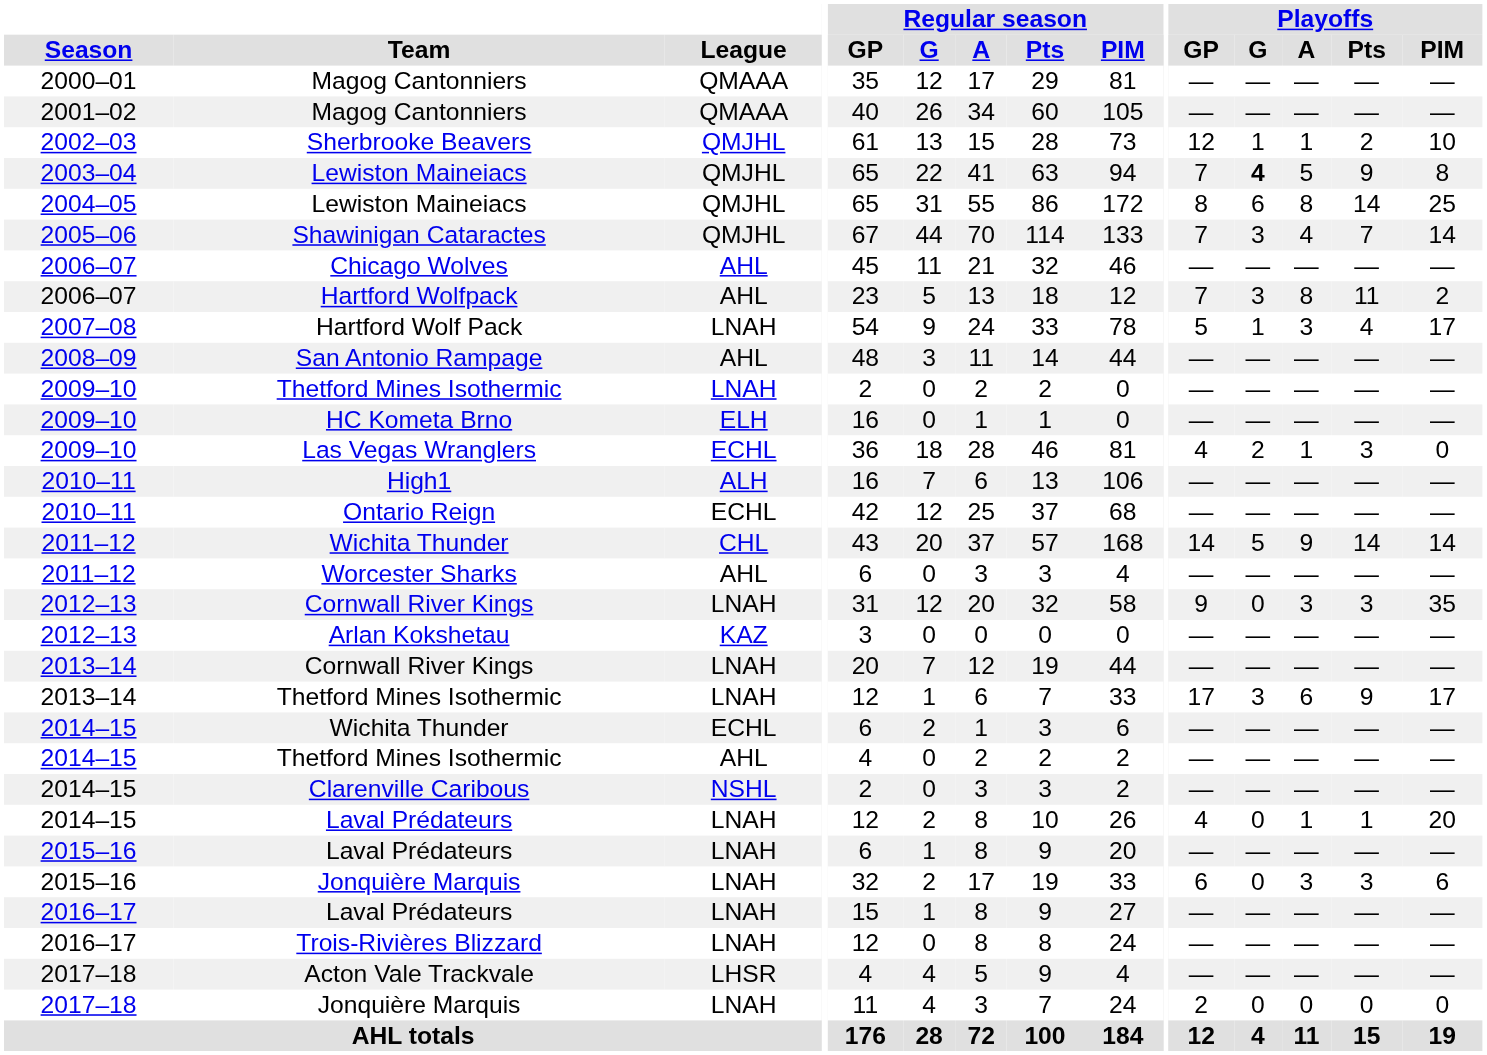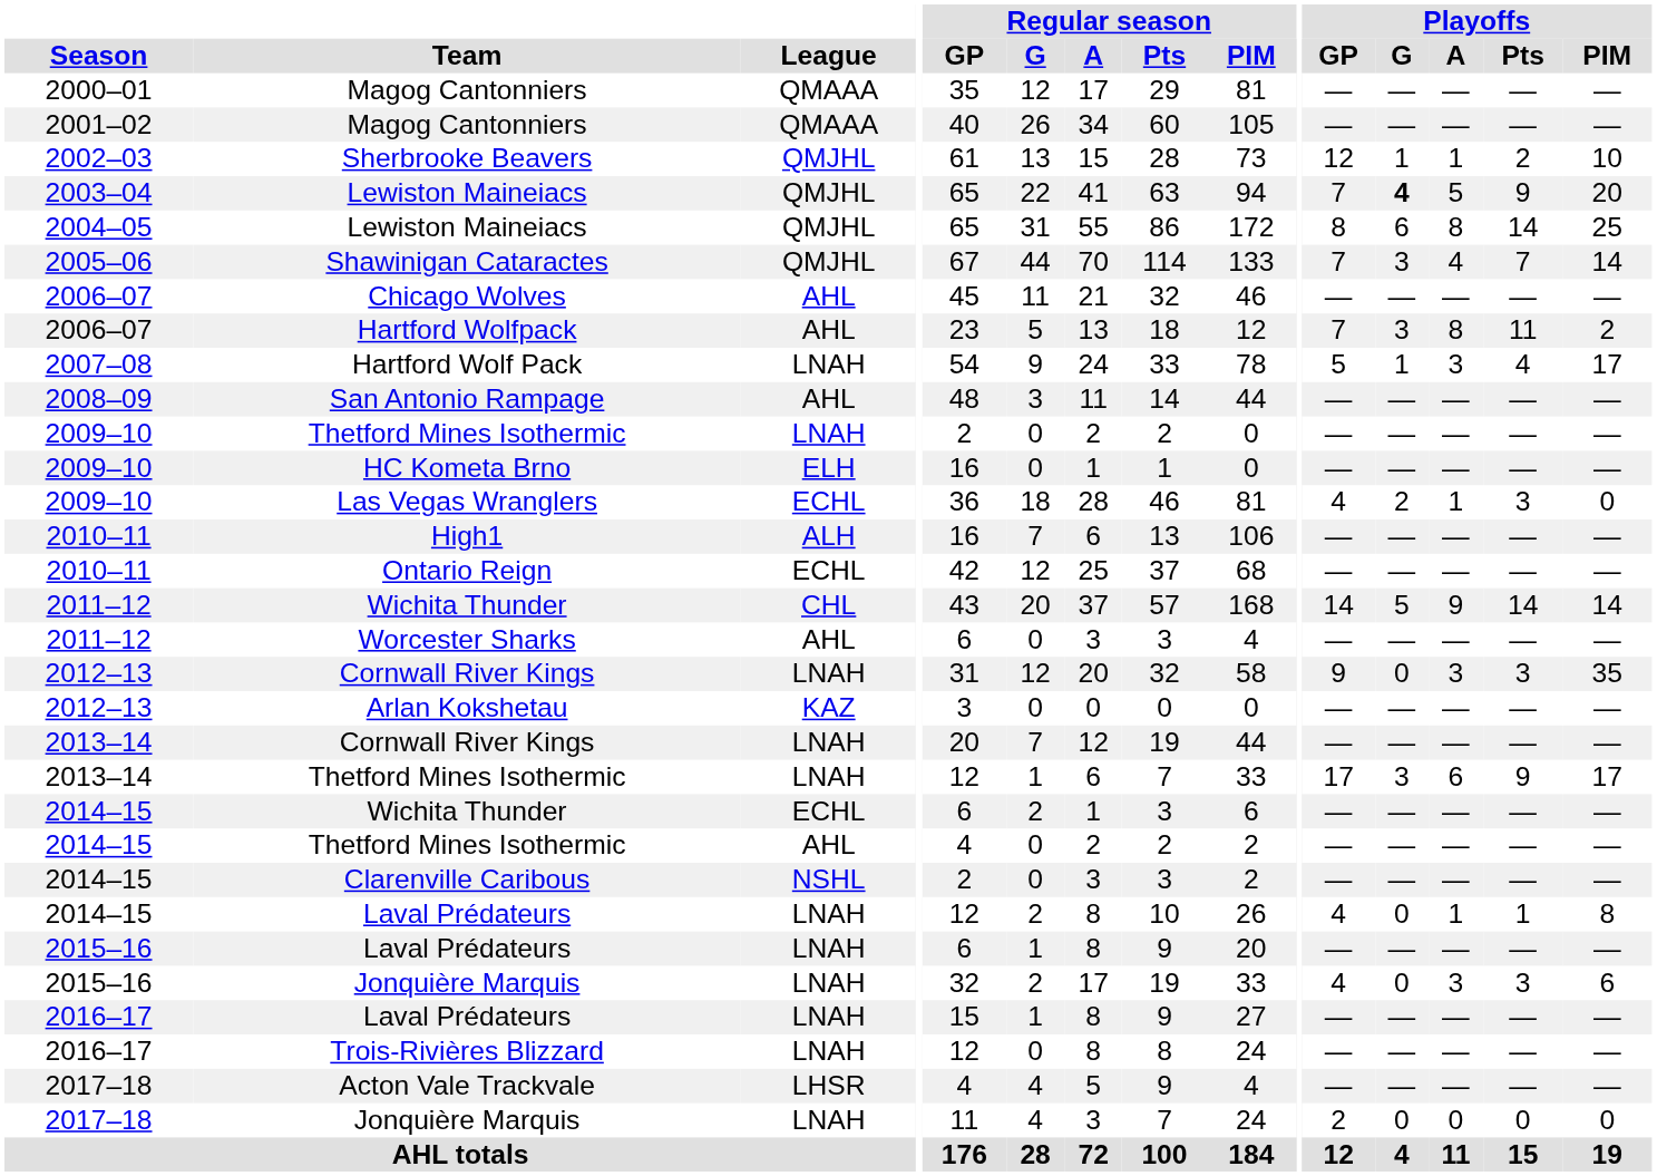2003–04 / Lewiston Maineiacs | Playoffs / PIM: 8 -> 20
2014–15 / Laval Prédateurs | Playoffs / PIM: 20 -> 8
2015–16 / Jonquière Marquis | Playoffs / GP: 6 -> 4
